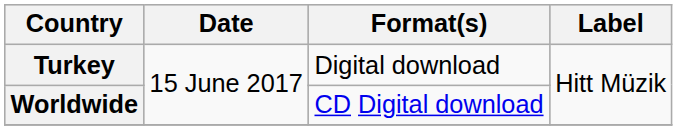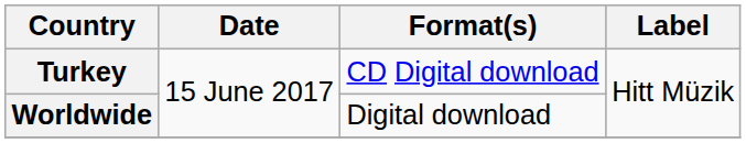Turkey | Format(s): Digital download -> CD Digital download
Worldwide | Format(s): CD Digital download -> Digital download
